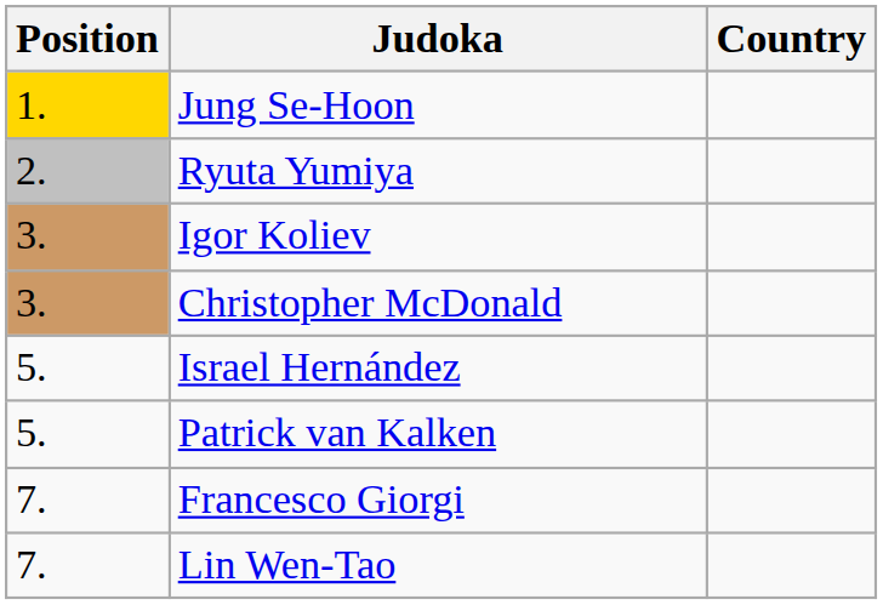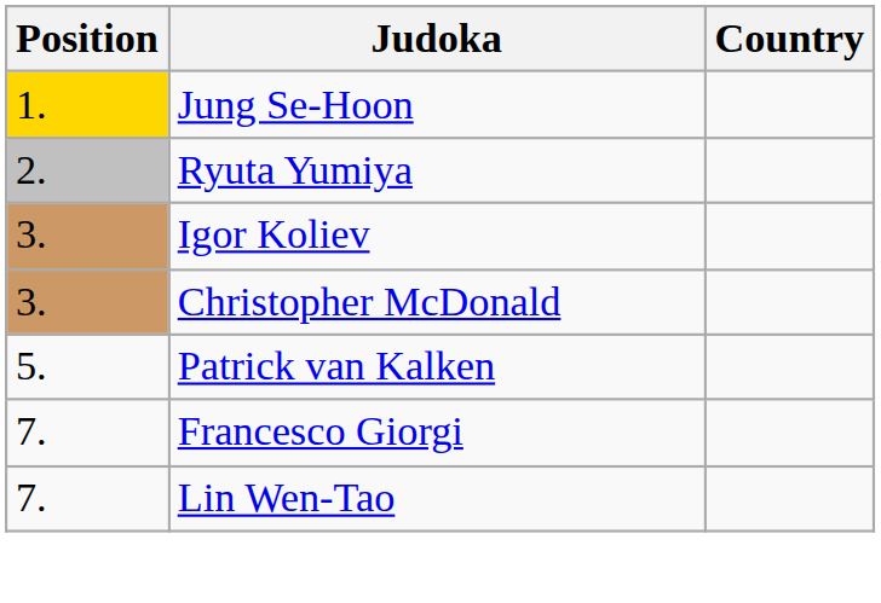- row: 5. | Israel Hernández
